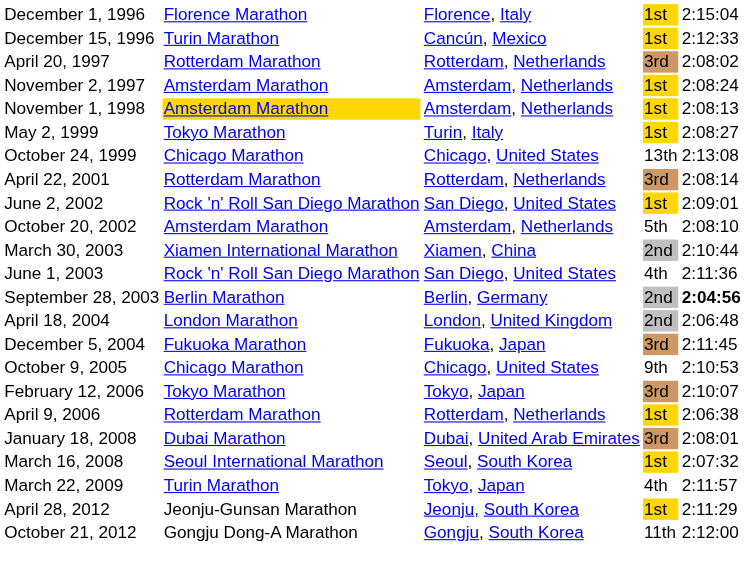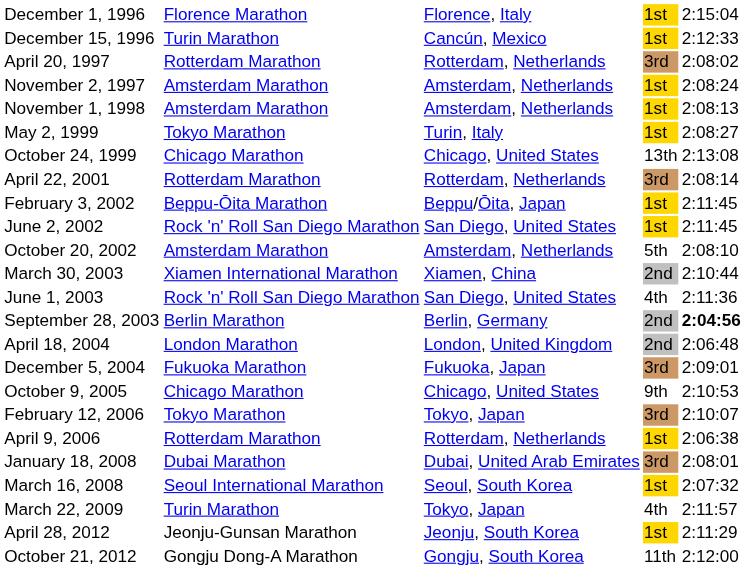November 1, 1998 | column 2: gold background -> no background
+ row: February 3, 2002 | Beppu-Ōita Marathon | Beppu/Ōita, Japan | 1st | 2:11:45
June 2, 2002 | column 5: 2:09:01 -> 2:11:45
December 5, 2004 | column 5: 2:11:45 -> 2:09:01
